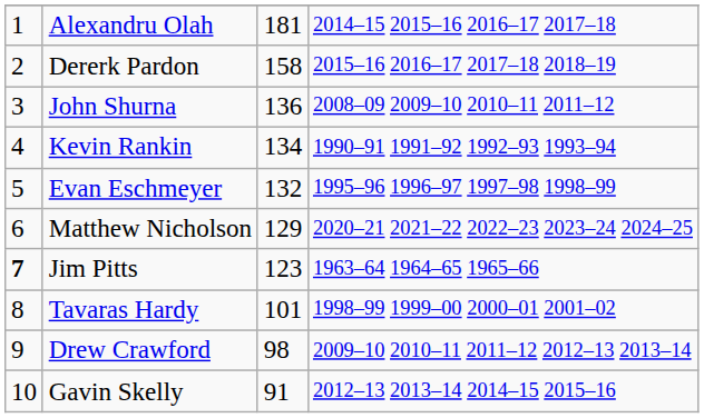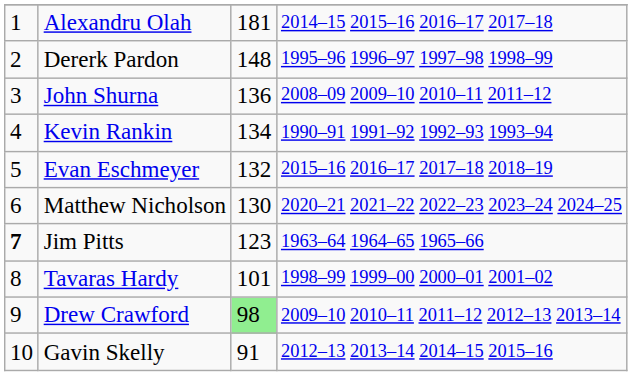Dererk Pardon | column 3: 158 -> 148
Dererk Pardon | column 4: 2015–16 2016–17 2017–18 2018–19 -> 1995–96 1996–97 1997–98 1998–99
Evan Eschmeyer | column 4: 1995–96 1996–97 1997–98 1998–99 -> 2015–16 2016–17 2017–18 2018–19
Matthew Nicholson | column 3: 129 -> 130
Drew Crawford | column 3: no background -> lightgreen background
